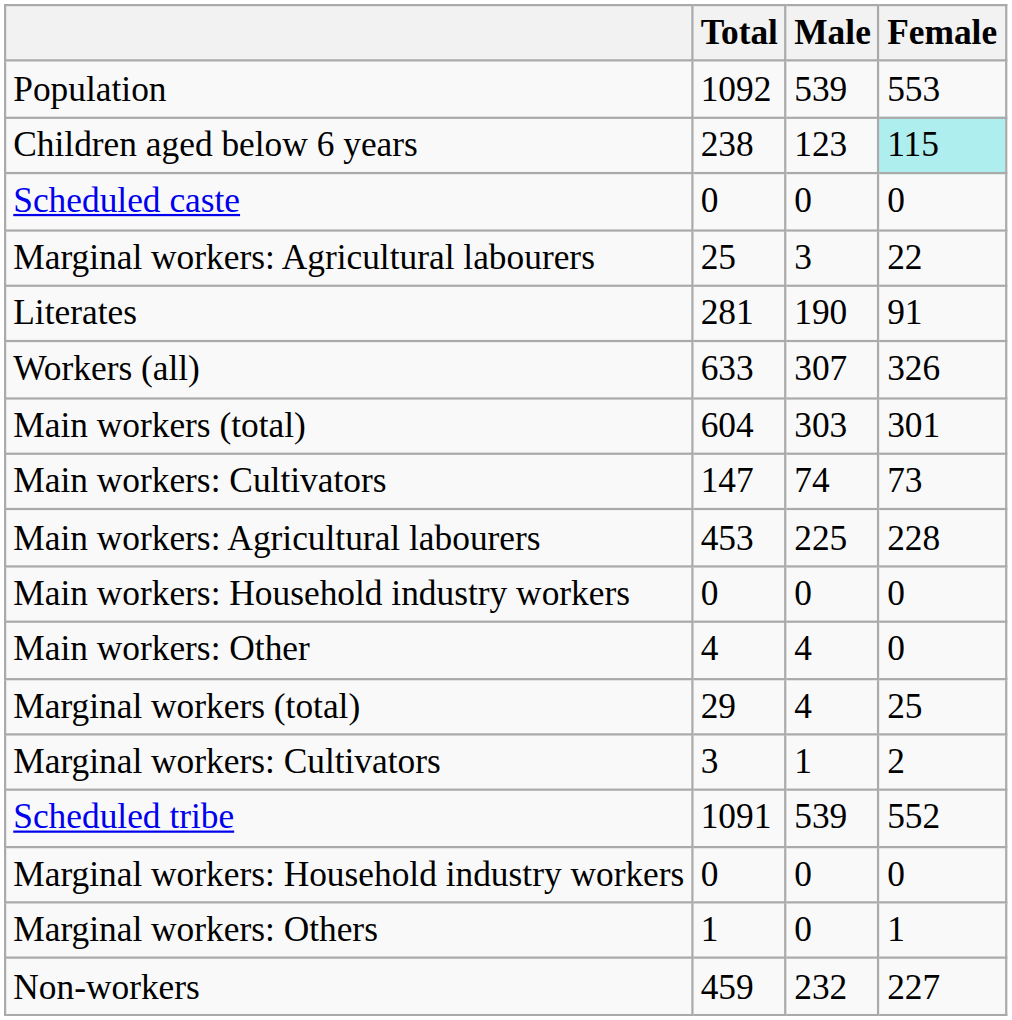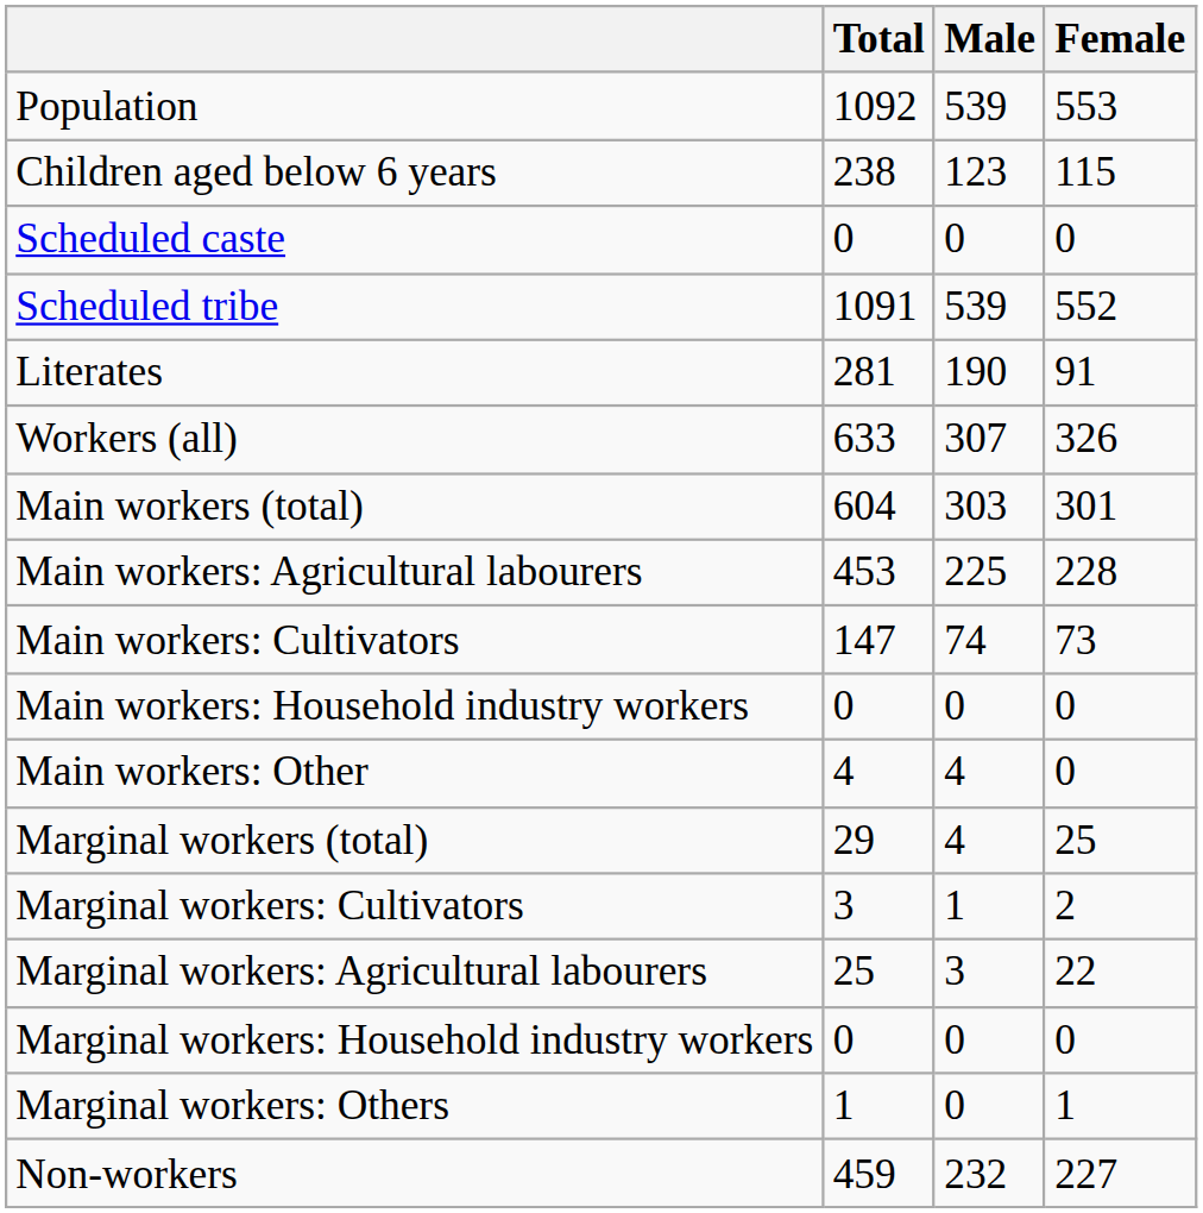Children aged below 6 years | Female: paleturquoise background -> no background
rows swapped: Scheduled tribe <-> Marginal workers: Agricultural labourers
rows swapped: Main workers: Cultivators <-> Main workers: Agricultural labourers
